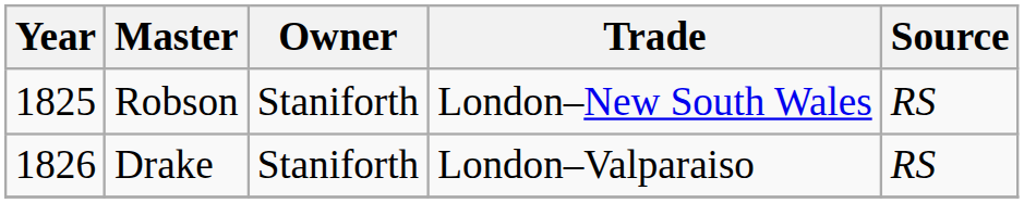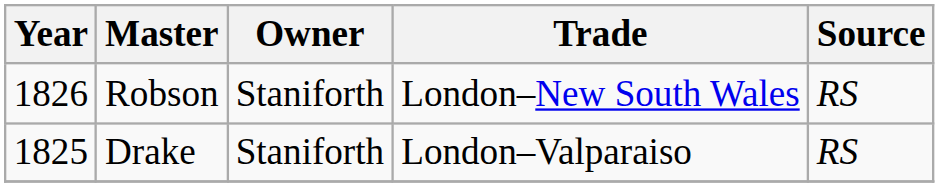Robson | Year: 1825 -> 1826
Drake | Year: 1826 -> 1825
